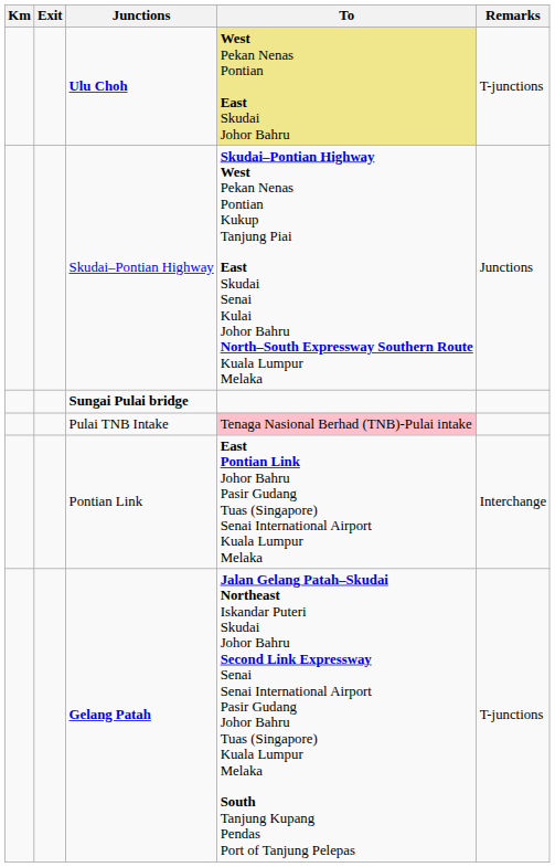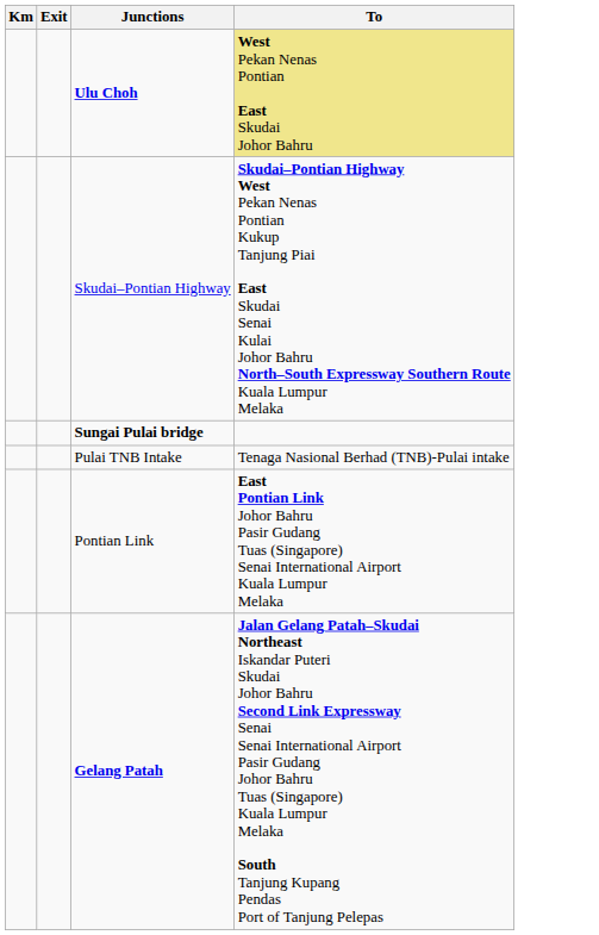- column: Remarks | T-junctions | Junctions | Interchange | T-junctions
Pulai TNB Intake | To: pink background -> no background
